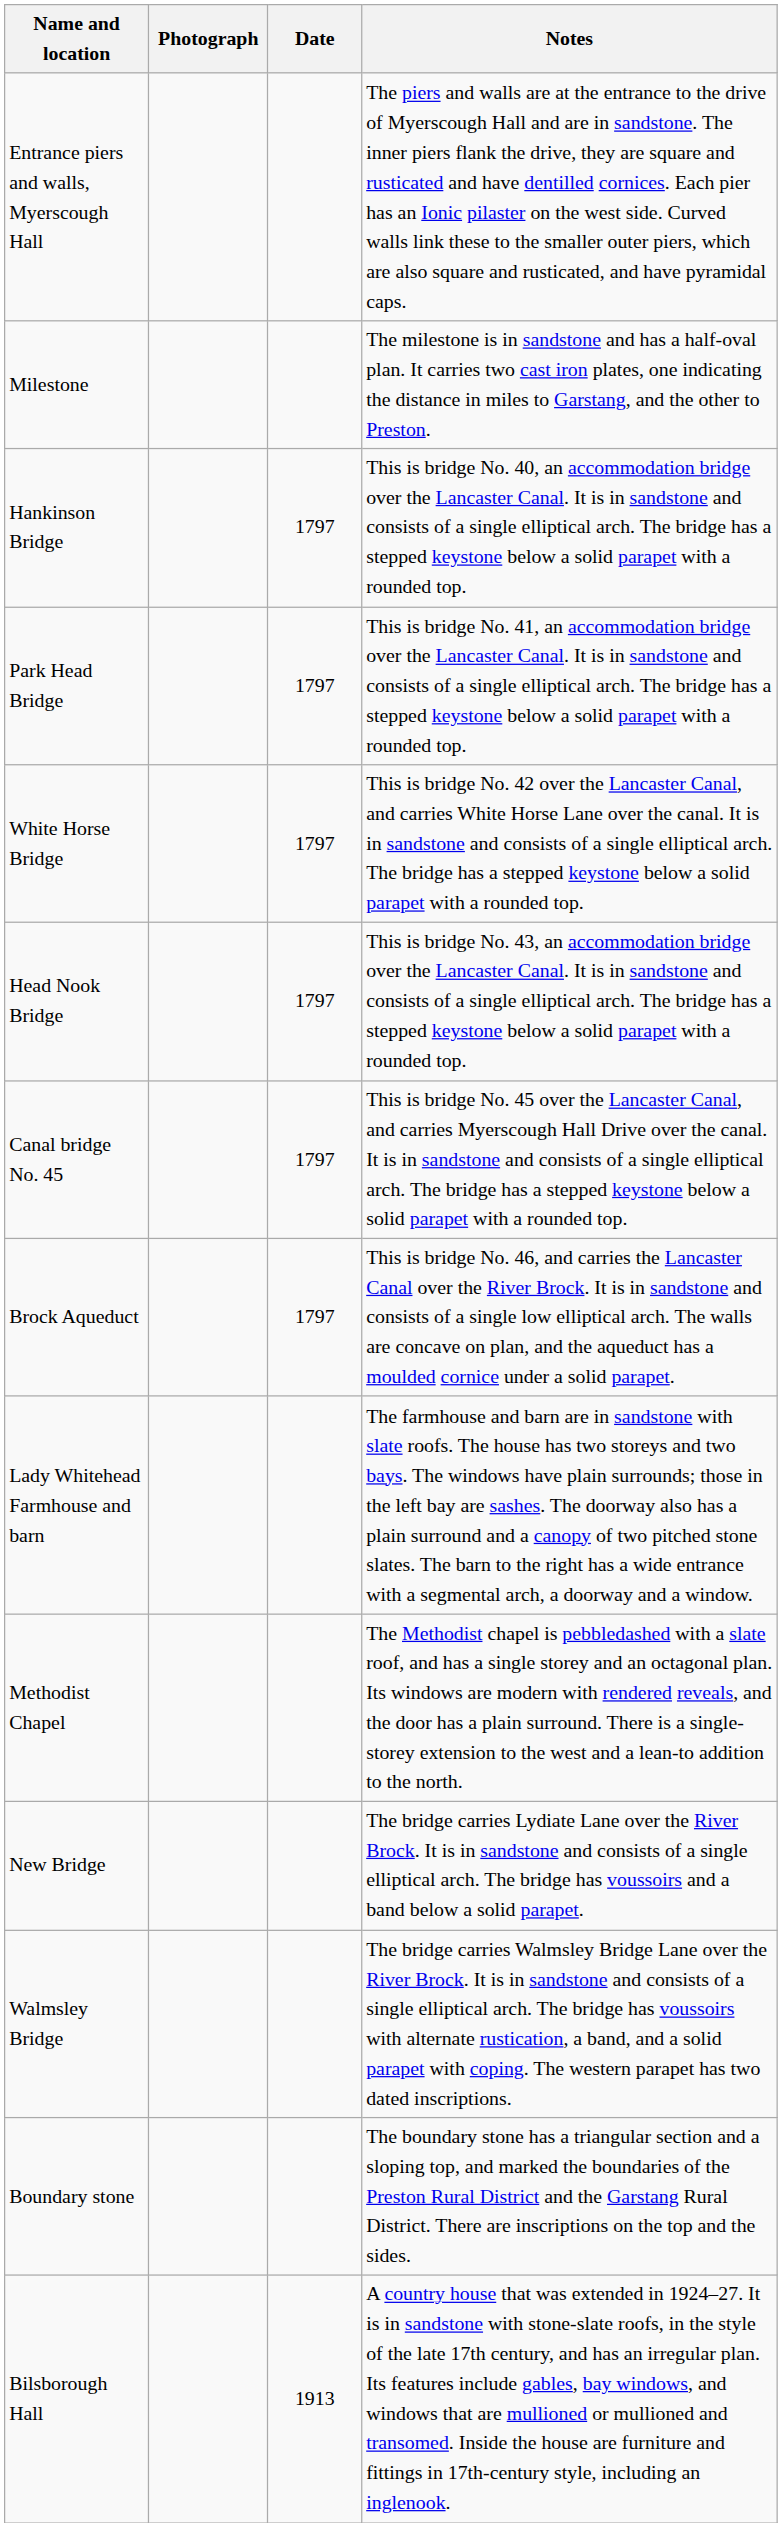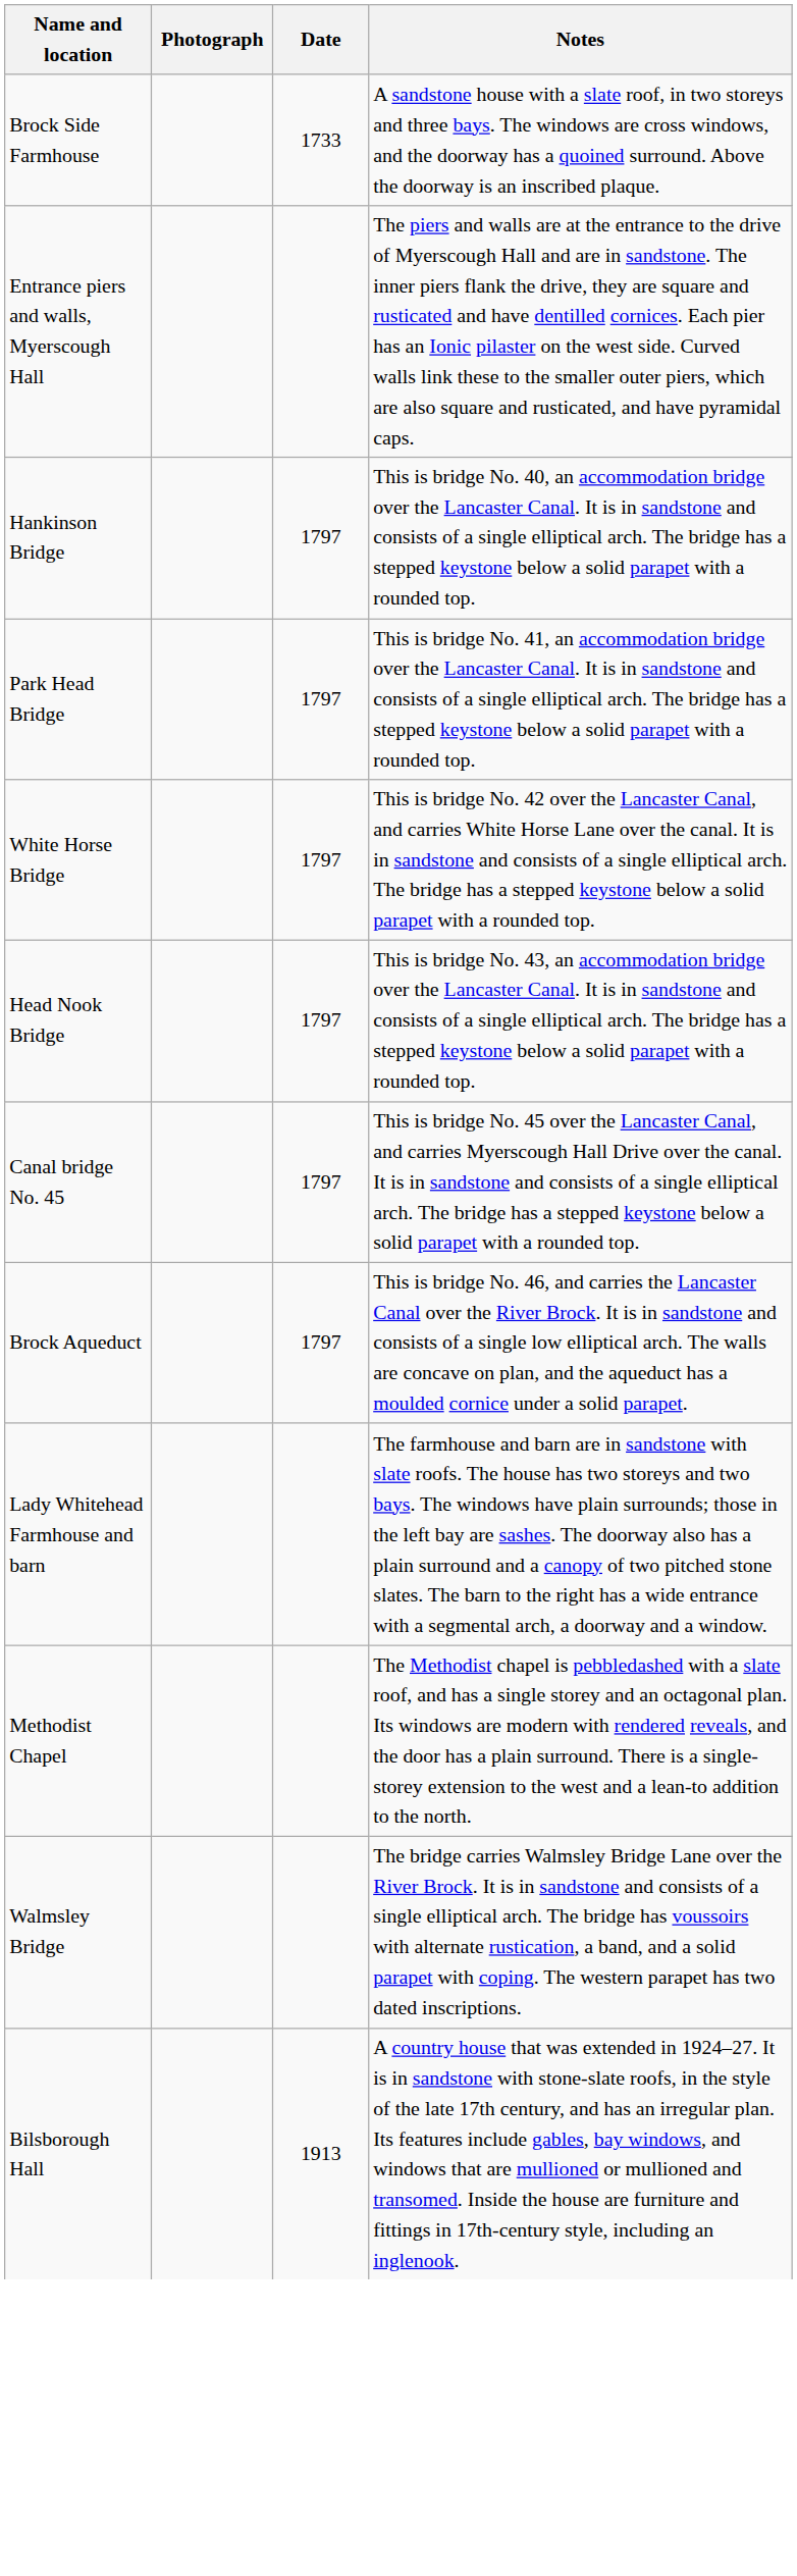+ row: Brock Side Farmhouse | 1733 | A sandstone house with a slate roof, in two storeys and three bays. The windows are cross windows, and the doorway has a quoined surround. Above the doorway is an inscribed plaque.
- row: Milestone | The milestone is in sandstone and has a half-oval plan. It carries two cast iron plates, one indicating the distance in miles to Garstang, and the other to Preston.
- row: New Bridge | The bridge carries Lydiate Lane over the River Brock. It is in sandstone and consists of a single elliptical arch. The bridge has voussoirs and a band below a solid parapet.
- row: Boundary stone | The boundary stone has a triangular section and a sloping top, and marked the boundaries of the Preston Rural District and the Garstang Rural District. There are inscriptions on the top and the sides.
